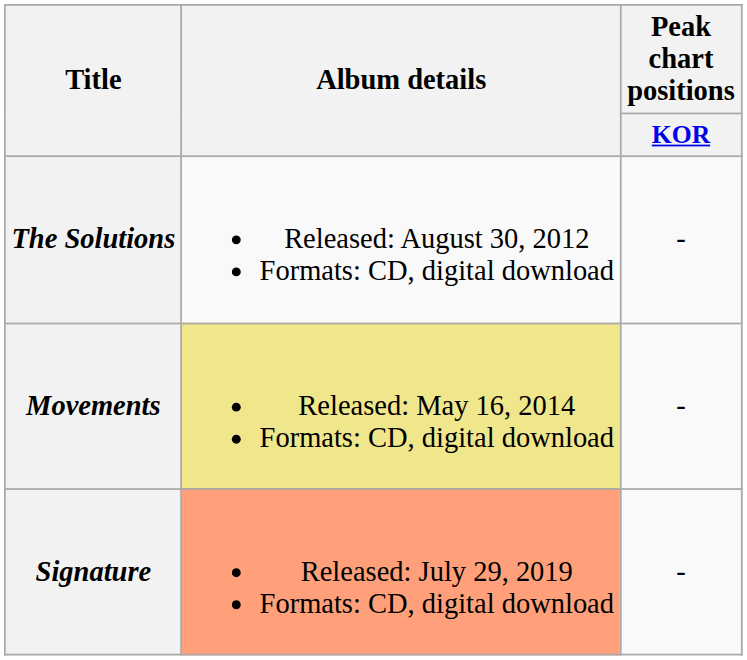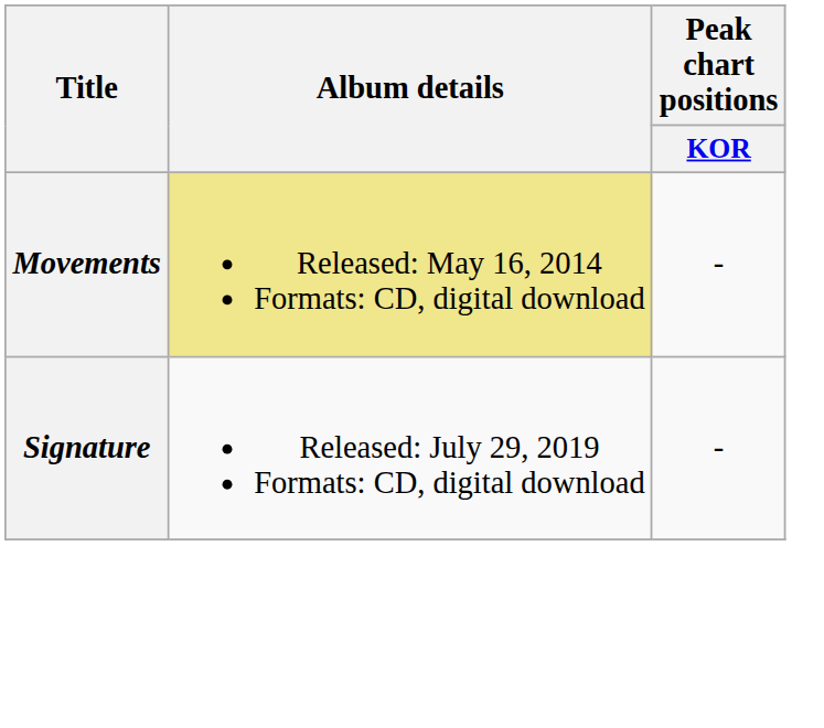- row: The Solutions | Released: August 30, 2012 Formats: CD, digital download | -
Signature | Album details: lightsalmon background -> no background
